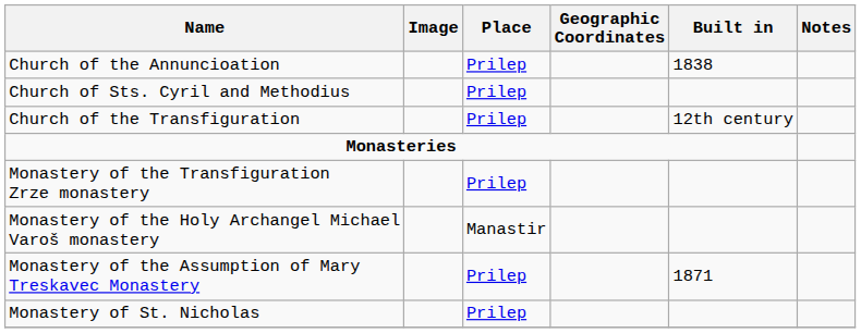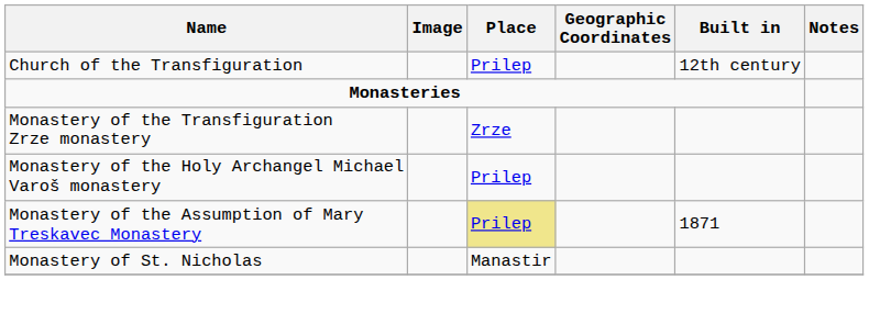- row: Church of the Annuncioation | Prilep | 1838
- row: Church of Sts. Cyril and Methodius | Prilep
Monastery of the Transfiguration Zrze monastery | Place: Prilep -> Zrze
Monastery of the Holy Archangel Michael Varoš monastery | Place: Manastir -> Prilep
Monastery of the Assumption of Mary Treskavec Monastery | Place: no background -> khaki background
Monastery of St. Nicholas | Place: Prilep -> Manastir
